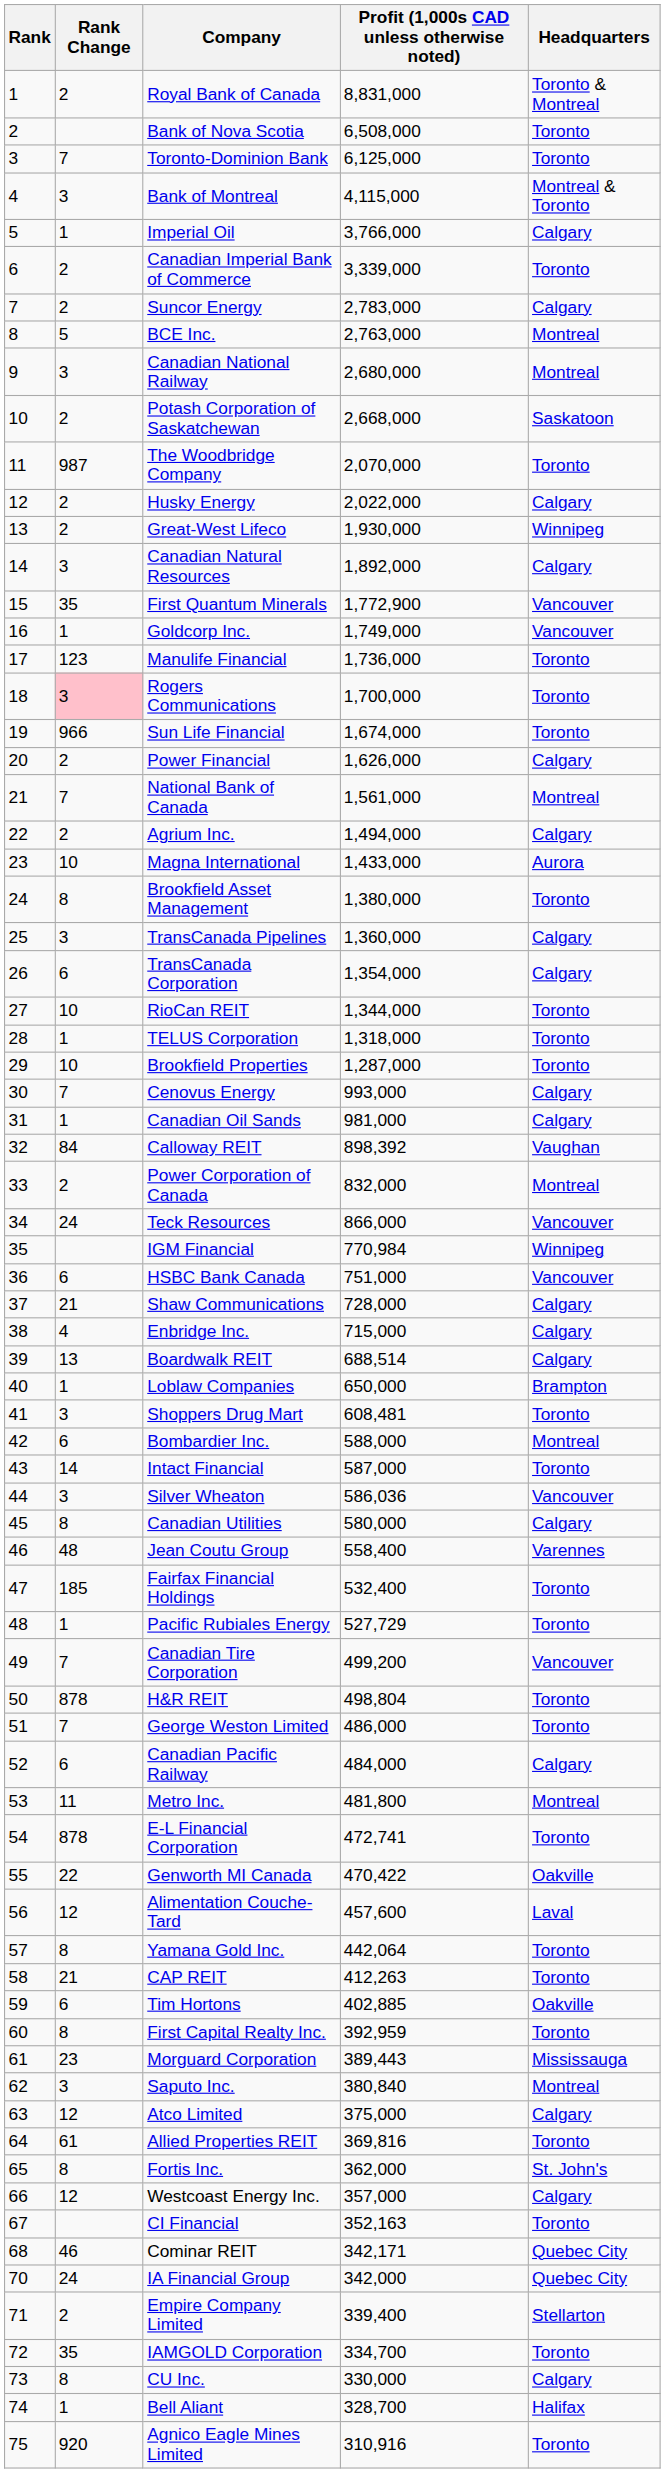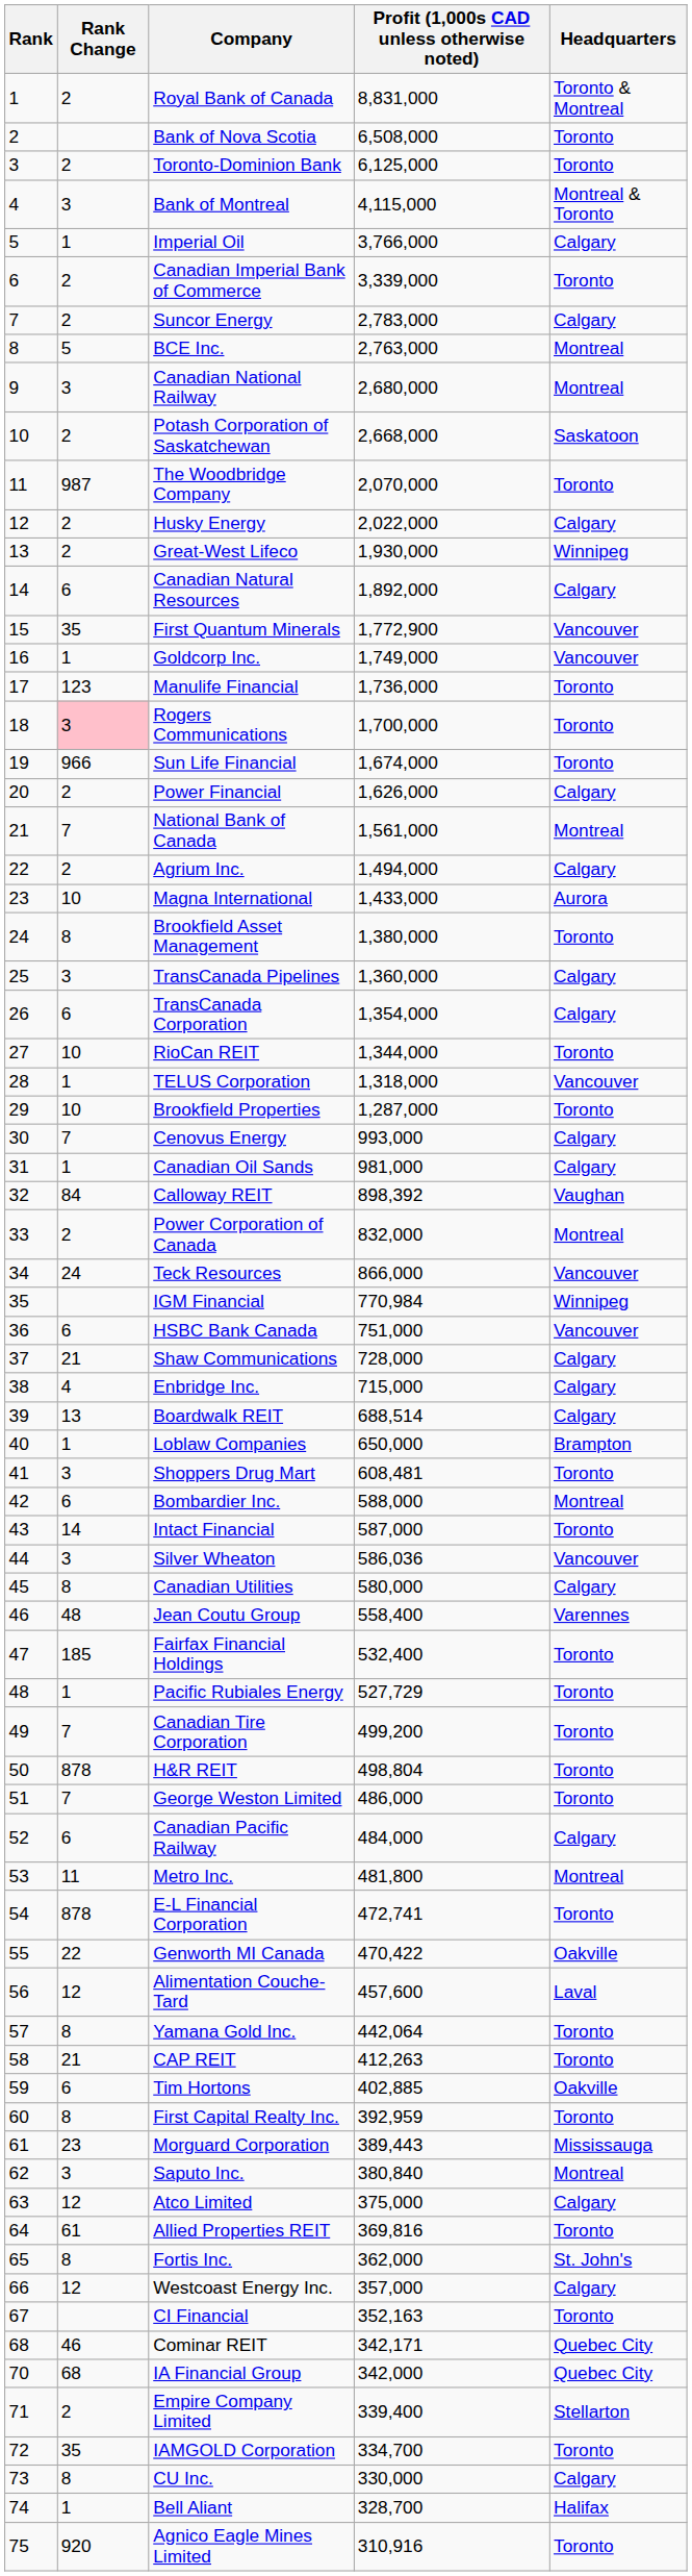Toronto-Dominion Bank | Rank Change: 7 -> 2
Canadian Natural Resources | Rank Change: 3 -> 6
TELUS Corporation | Headquarters: Toronto -> Vancouver
Canadian Tire Corporation | Headquarters: Vancouver -> Toronto
IA Financial Group | Rank Change: 24 -> 68
